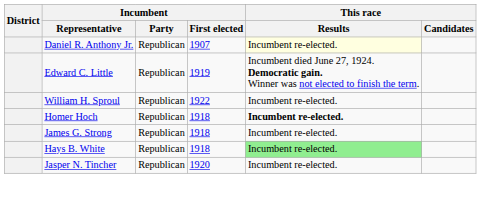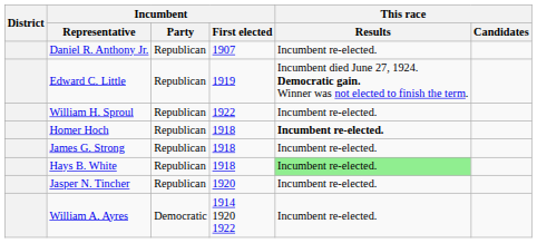Daniel R. Anthony Jr. | This race / Results: lightyellow background -> no background
+ row: William A. Ayres | Democratic | 1914 1920 1922 | Incumbent re-elected.
